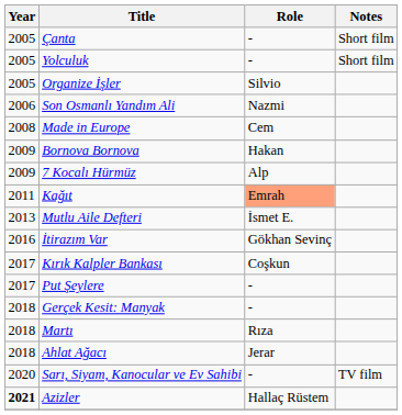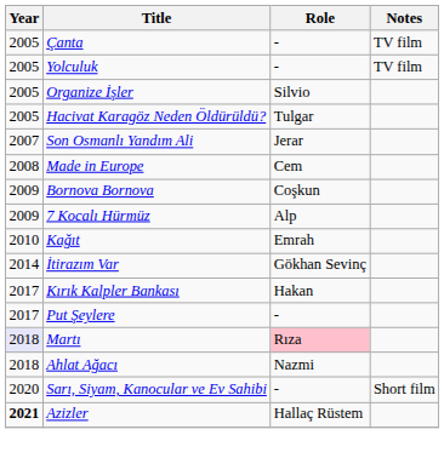Çanta | Notes: Short film -> TV film
Yolculuk | Notes: Short film -> TV film
+ row: 2005 | Hacivat Karagöz Neden Öldürüldü? | Tulgar
Son Osmanlı Yandım Ali | Year: 2006 -> 2007
Son Osmanlı Yandım Ali | Role: Nazmi -> Jerar
Bornova Bornova | Role: Hakan -> Coşkun
Kağıt | Year: 2011 -> 2010
Kağıt | Role: lightsalmon background -> no background
- row: 2013 | Mutlu Aile Defteri | İsmet E.
İtirazım Var | Year: 2016 -> 2014
Kırık Kalpler Bankası | Role: Coşkun -> Hakan
- row: 2018 | Gerçek Kesit: Manyak | -
Martı | Year: no background -> lavender background
Martı | Role: no background -> pink background
Ahlat Ağacı | Role: Jerar -> Nazmi
Sarı, Siyam, Kanocular ve Ev Sahibi | Notes: TV film -> Short film
